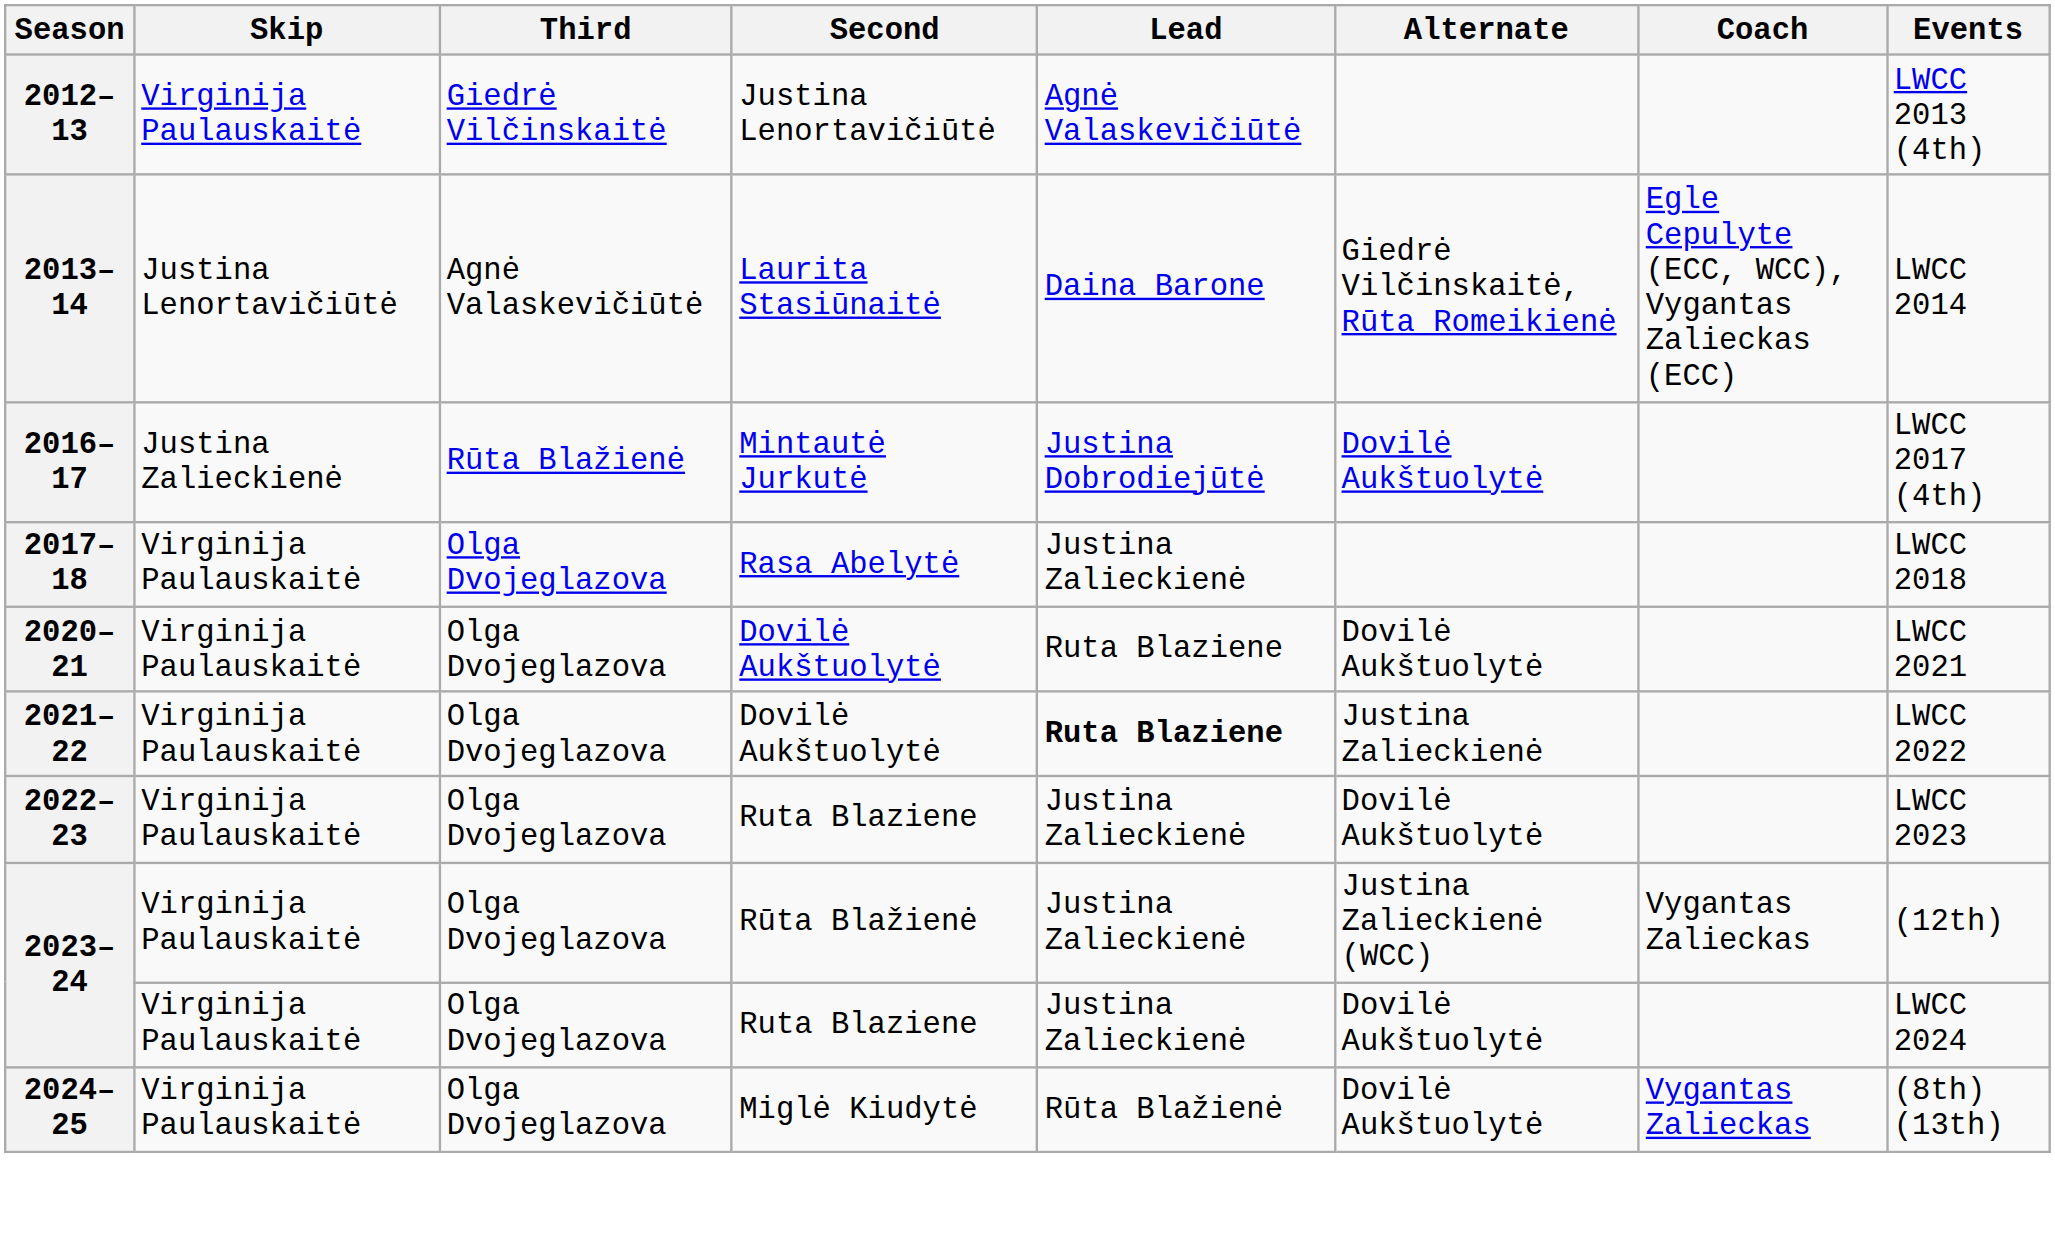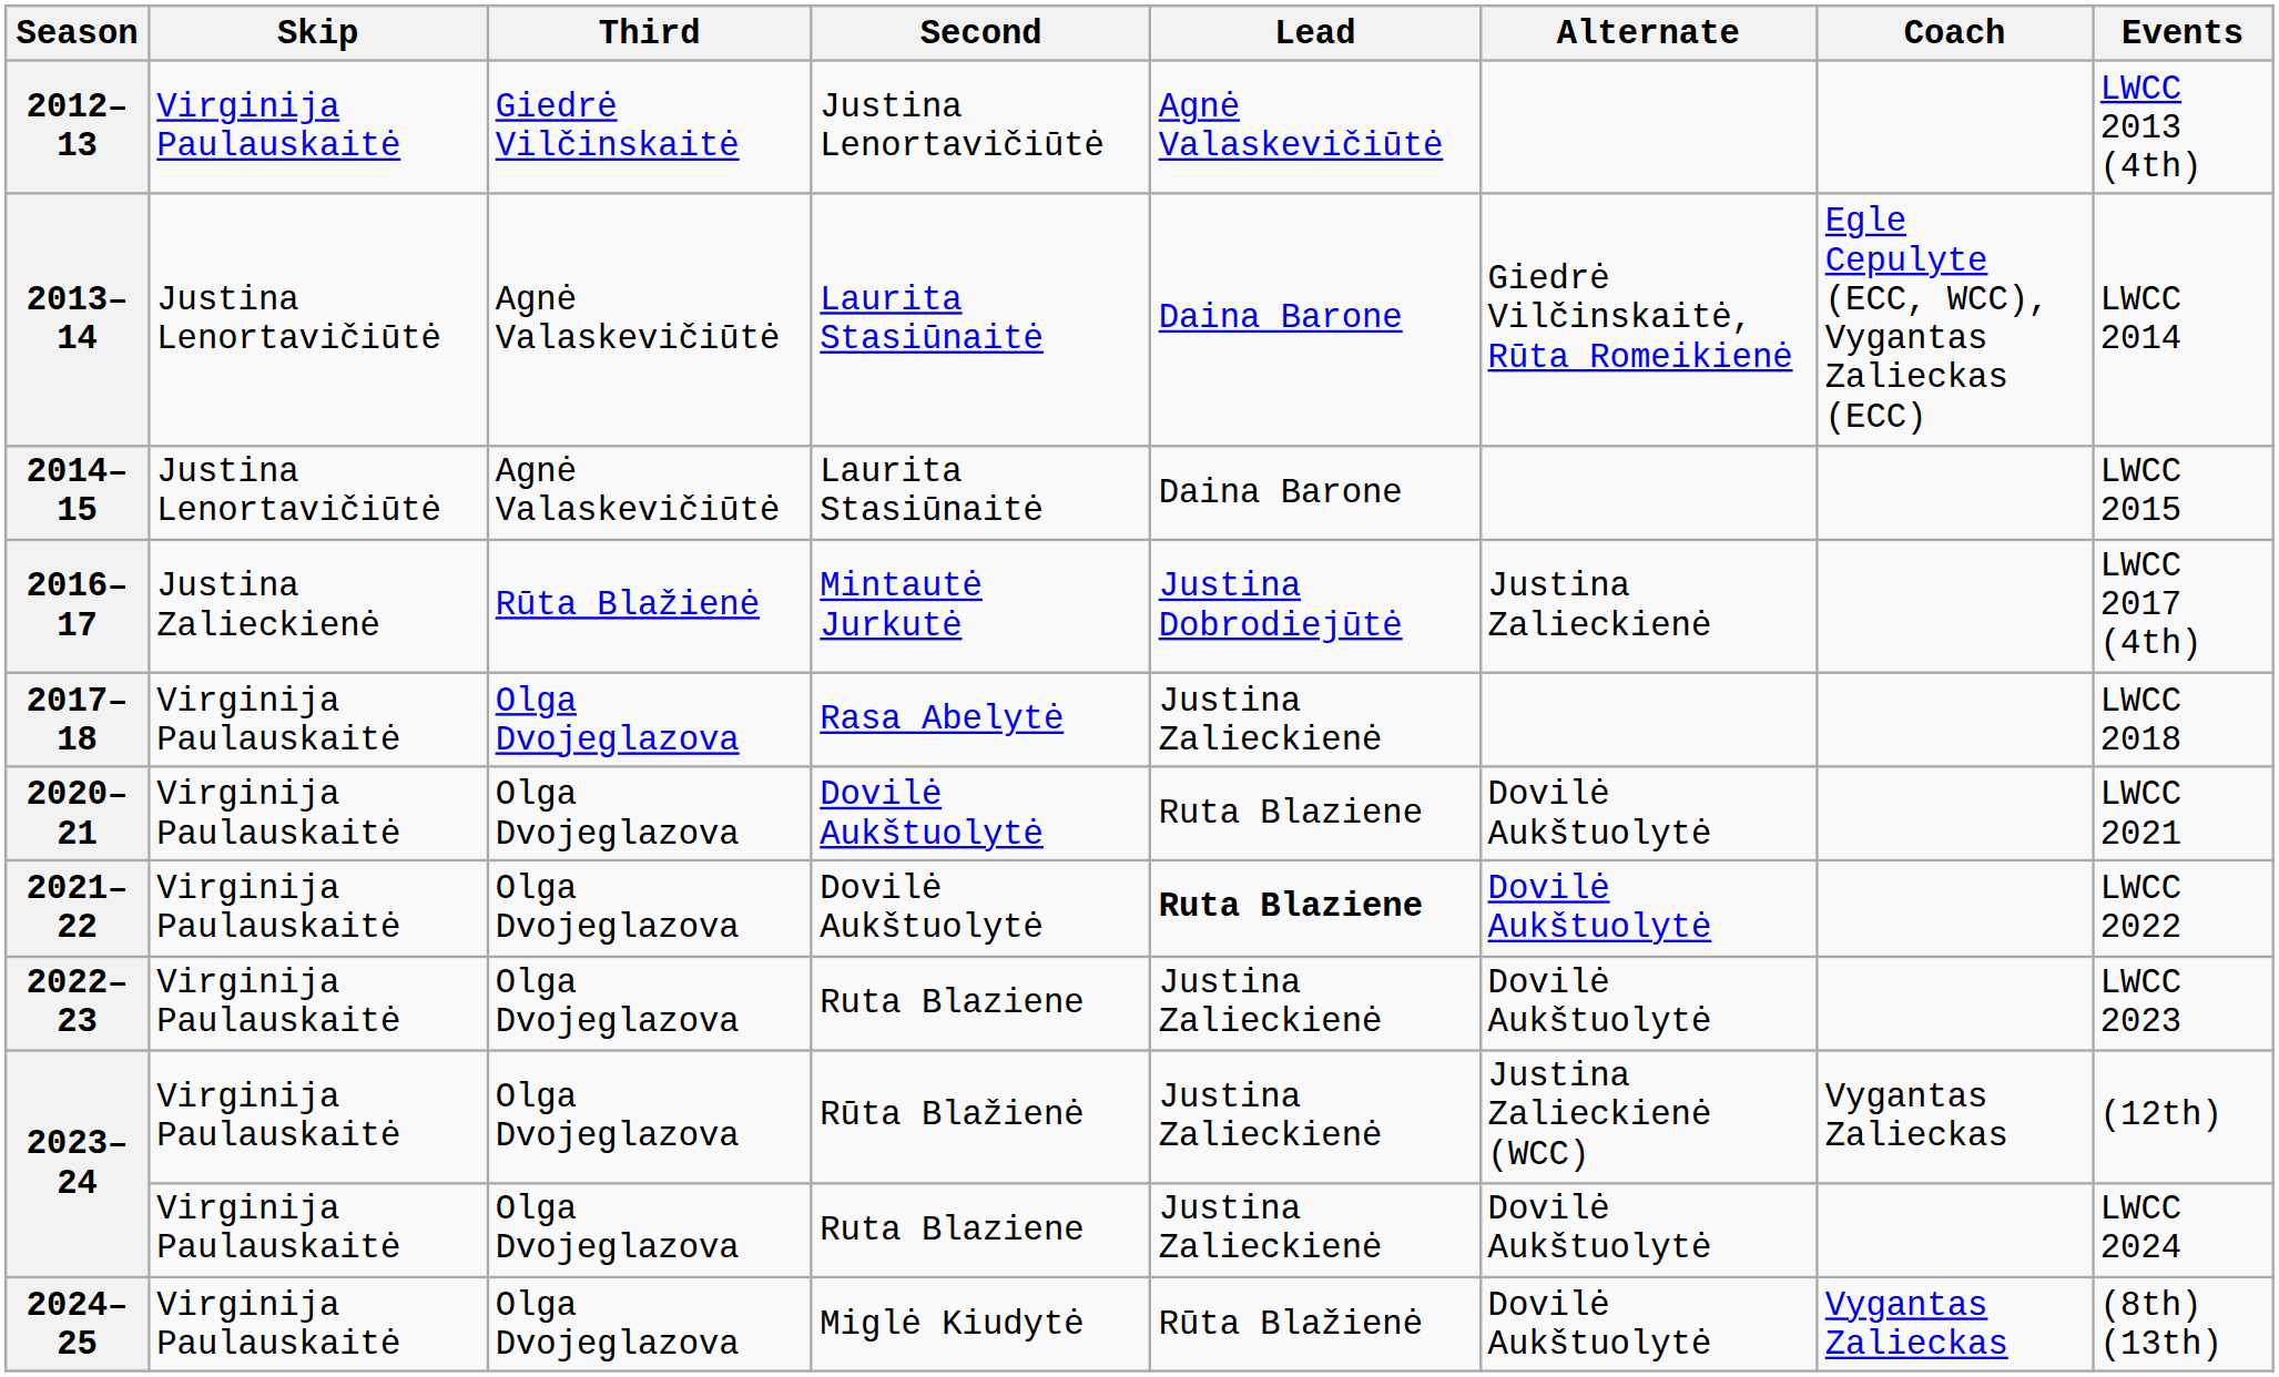+ row: 2014–15 | Justina Lenortavičiūtė | Agnė Valaskevičiūtė | Laurita Stasiūnaitė | Daina Barone | LWCC 2015
2016–17 | Alternate: Dovilė Aukštuolytė -> Justina Zalieckienė
2021–22 | Alternate: Justina Zalieckienė -> Dovilė Aukštuolytė
